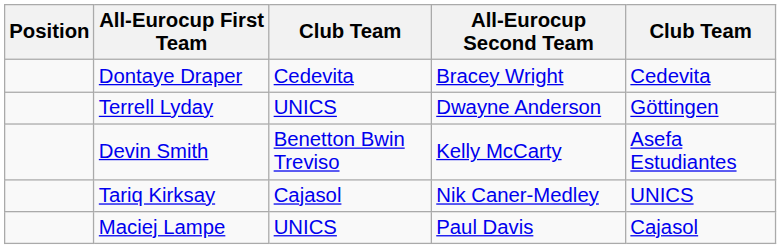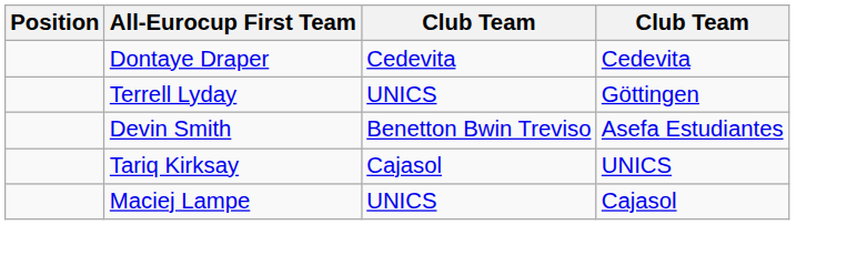- column: All-Eurocup Second Team | Bracey Wright | Dwayne Anderson | Kelly McCarty | Nik Caner-Medley | Paul Davis
